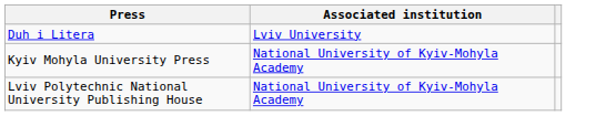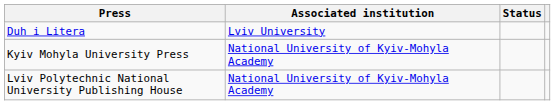+ column: Status
